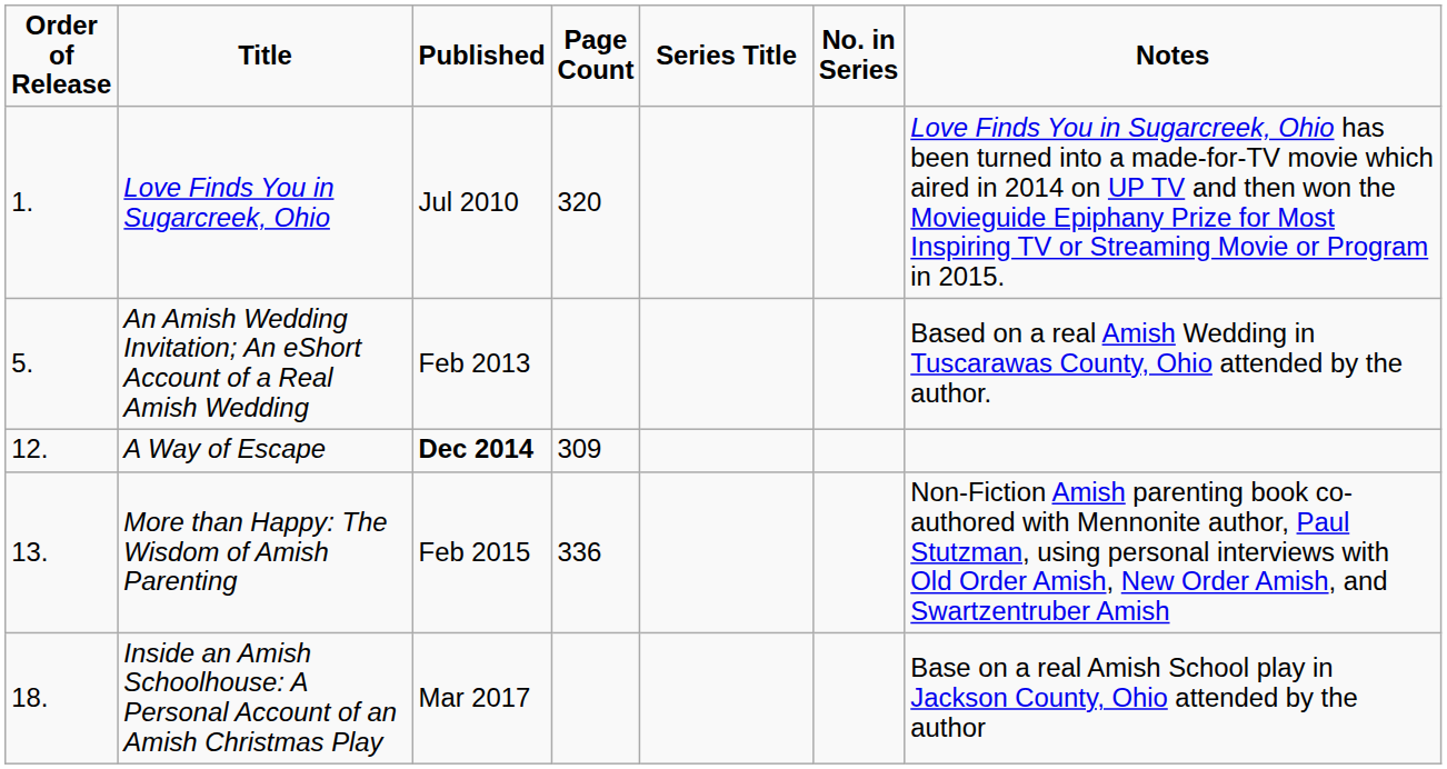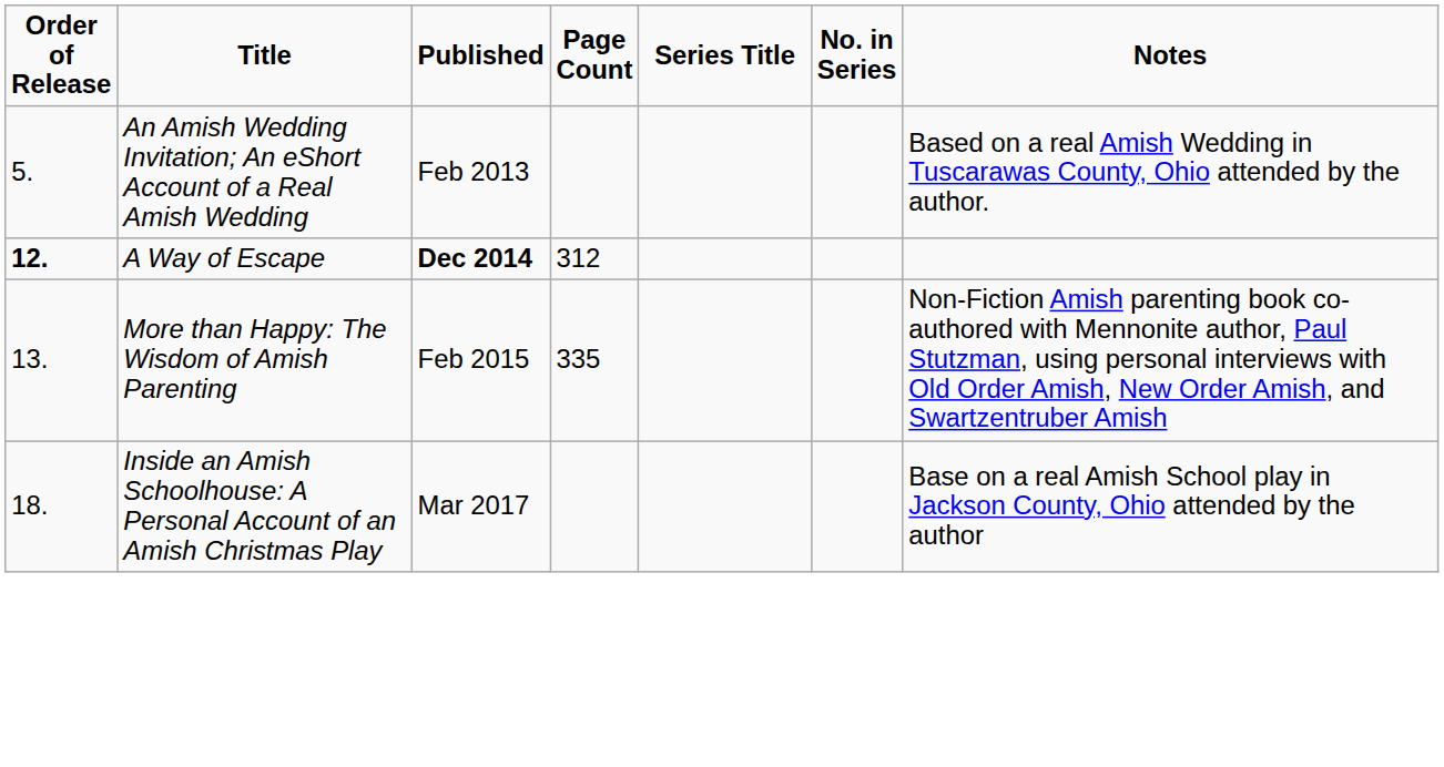- row: 1. | Love Finds You in Sugarcreek, Ohio | Jul 2010 | 320 | Love Finds You in Sugarcreek, Ohio has been turned into a made-for-TV movie which aired in 2014 on UP TV and then won the Movieguide Epiphany Prize for Most Inspiring TV or Streaming Movie or Program in 2015.
A Way of Escape | Order of Release: normal -> bold
A Way of Escape | Page Count: 309 -> 312
More than Happy: The Wisdom of Amish Parenting | Page Count: 336 -> 335
